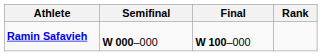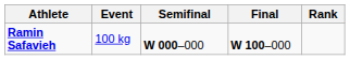+ column: Event | 100 kg
